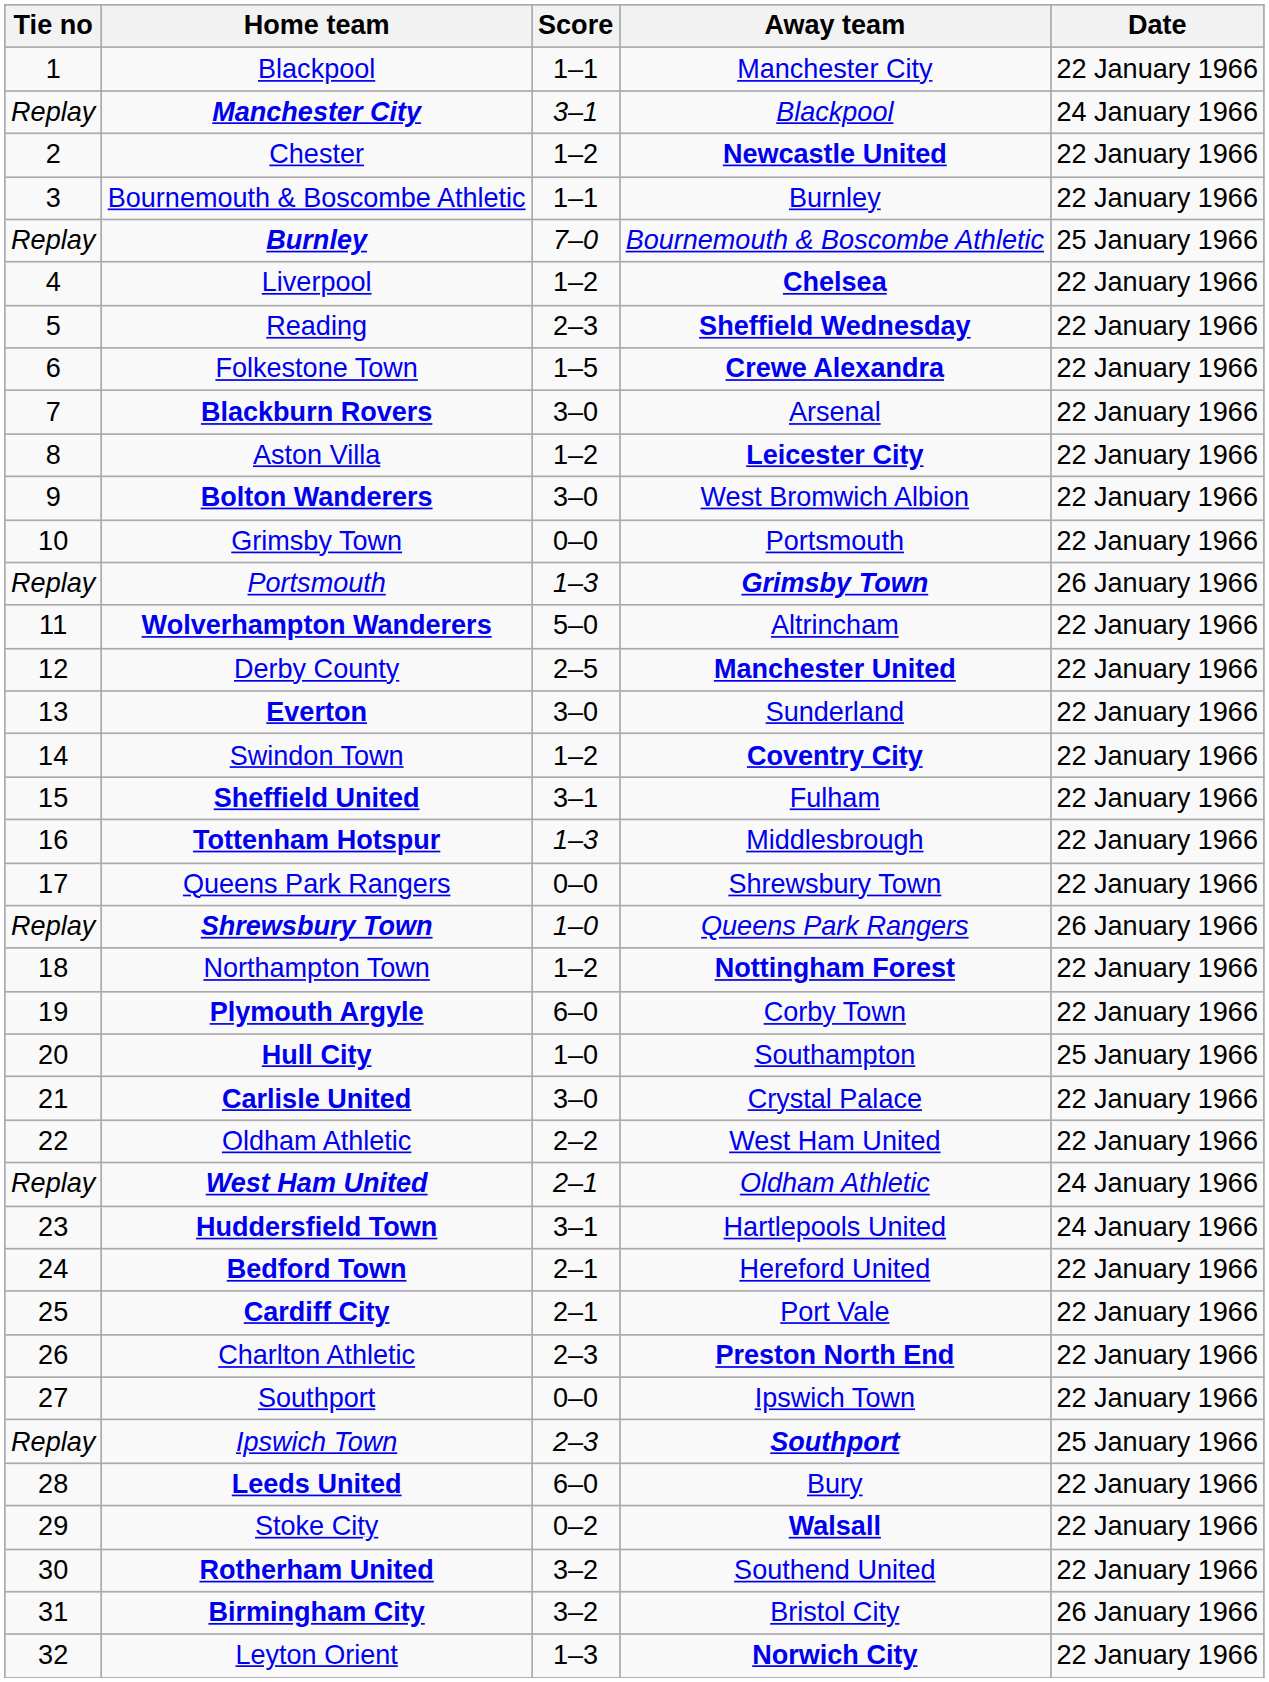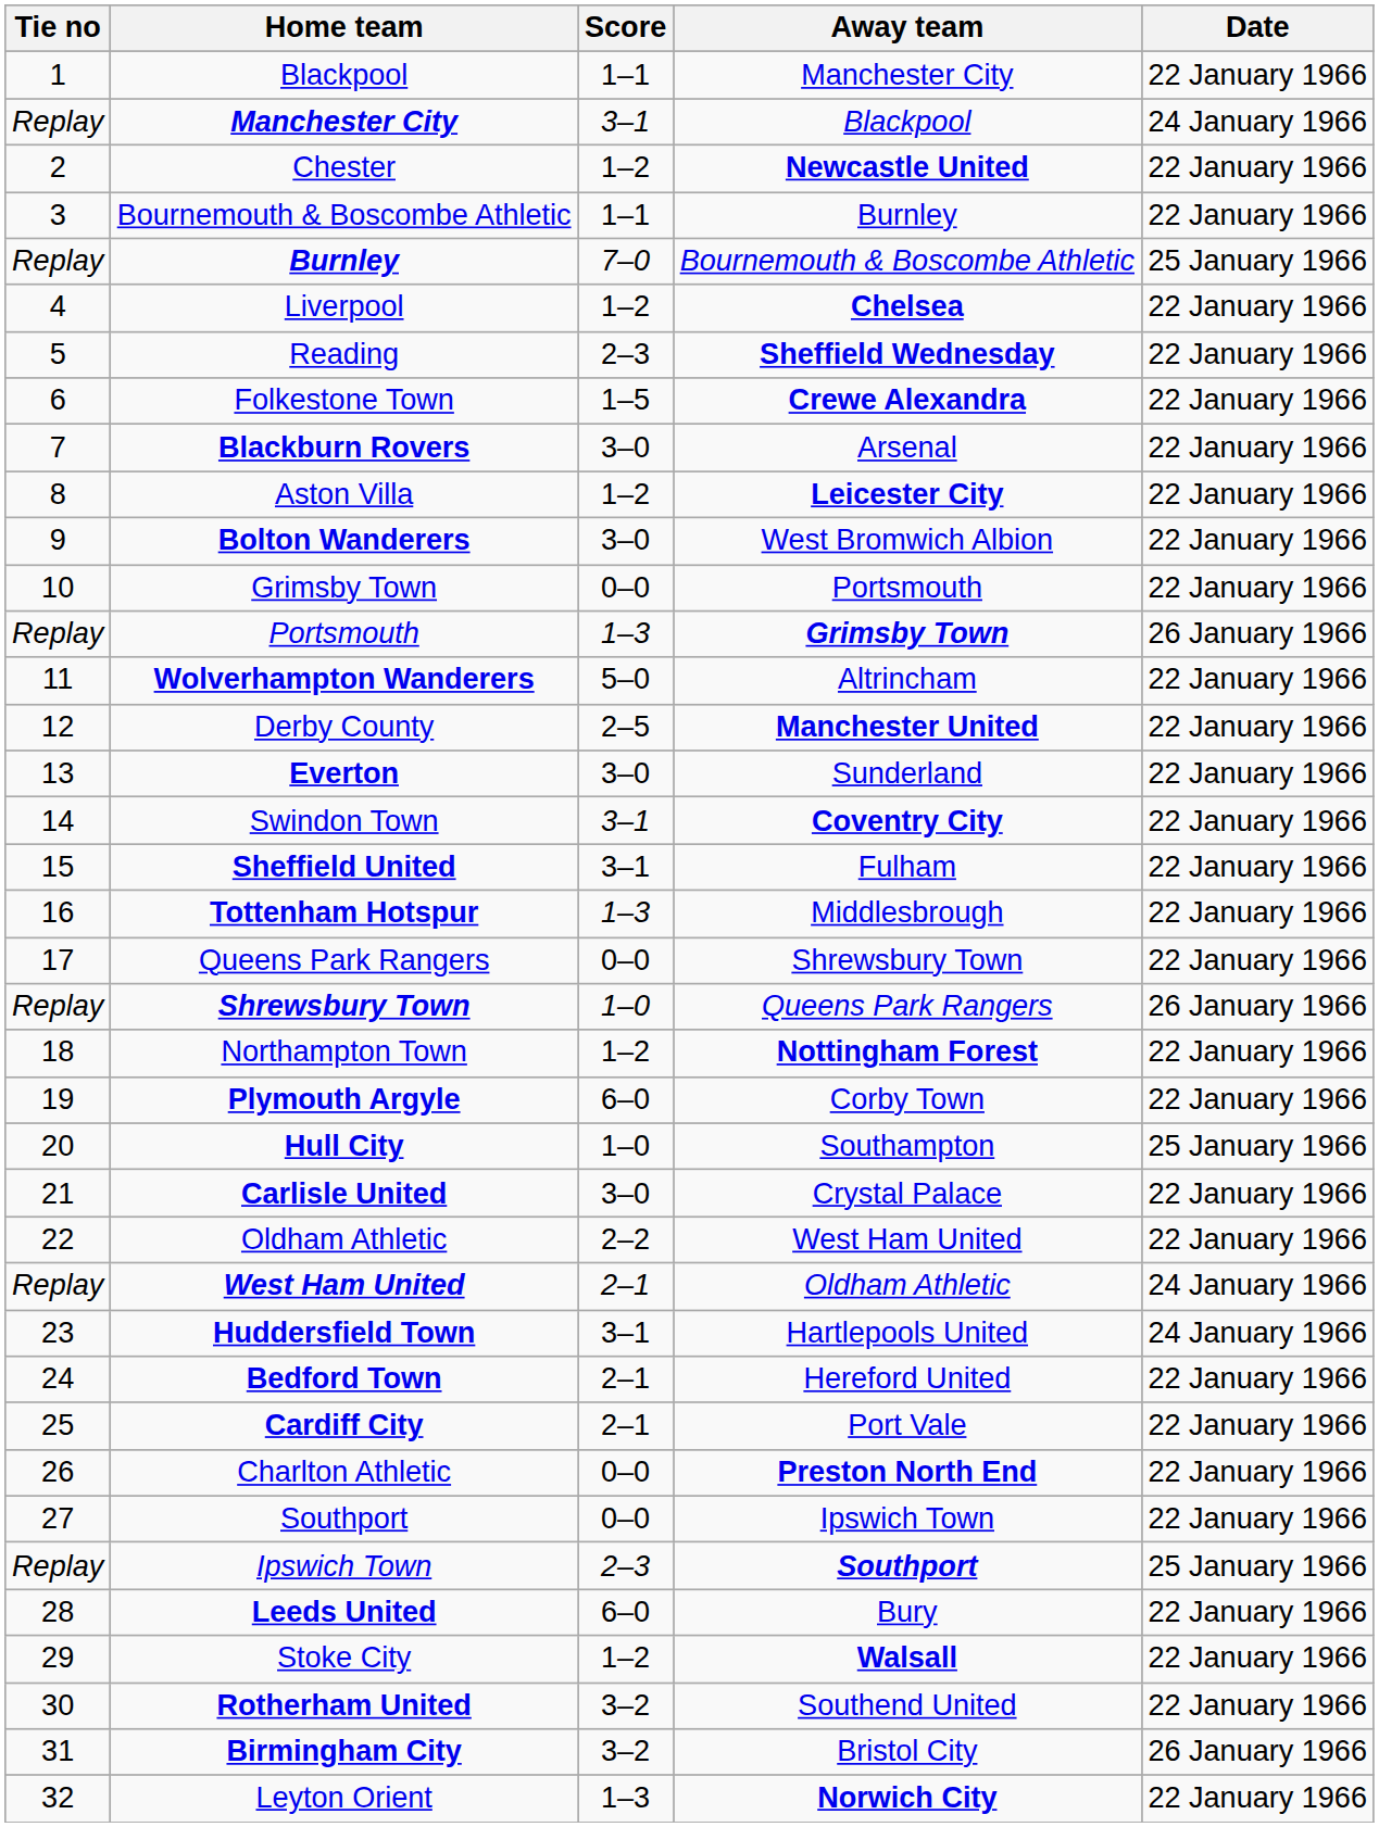Swindon Town | Score: 1–2 -> 3–1
Charlton Athletic | Score: 2–3 -> 0–0
Stoke City | Score: 0–2 -> 1–2
